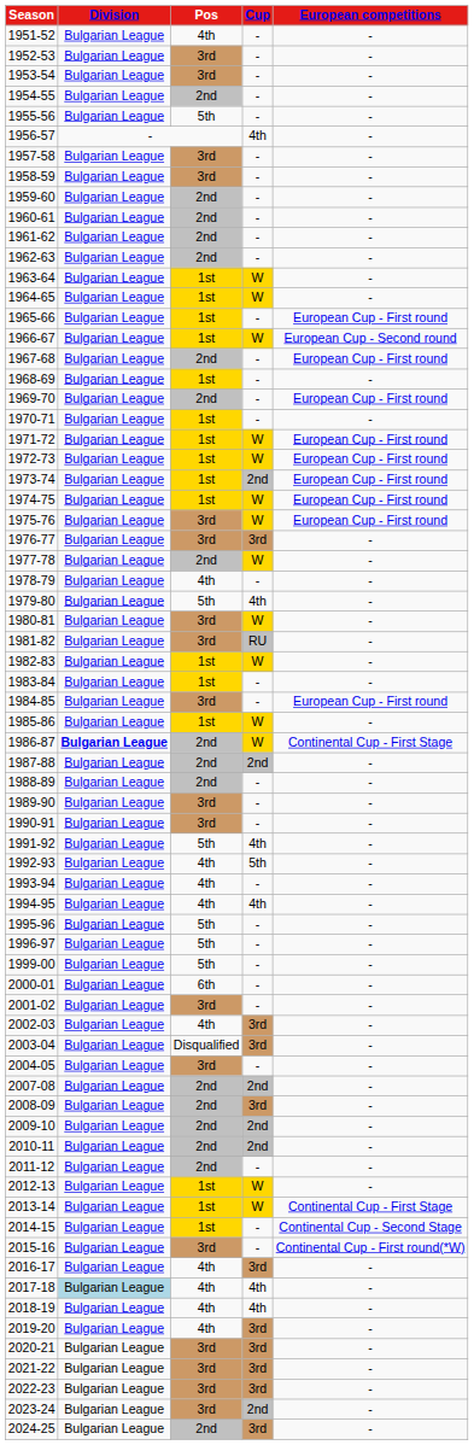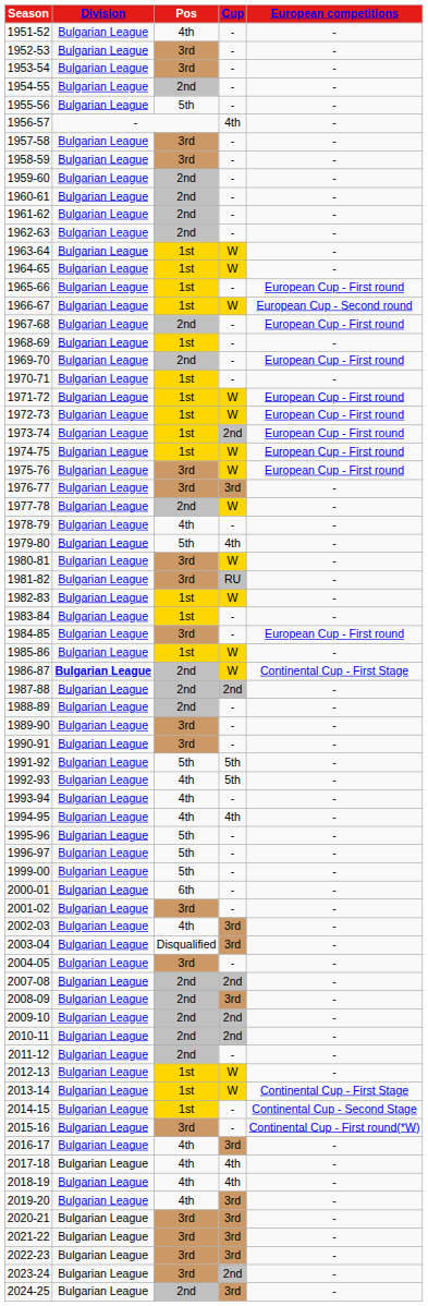1991-92 | Cup: 4th -> 5th
2017-18 | Division: lightblue background -> no background
